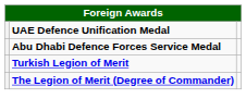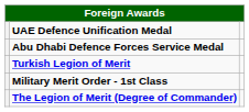+ row: Military Merit Order - 1st Class
